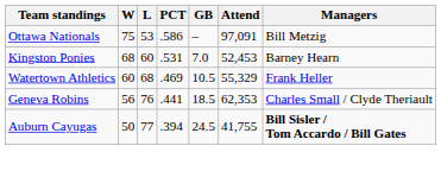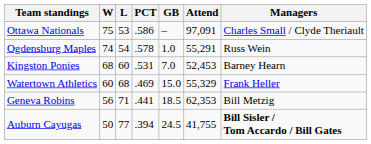Ottawa Nationals | Managers: Bill Metzig -> Charles Small / Clyde Theriault
+ row: Ogdensburg Maples | 74 | 54 | .578 | 1.0 | 55,291 | Russ Wein
Watertown Athletics | GB: 10.5 -> 15.0
Geneva Robins | L: 76 -> 71
Geneva Robins | Managers: Charles Small / Clyde Theriault -> Bill Metzig
